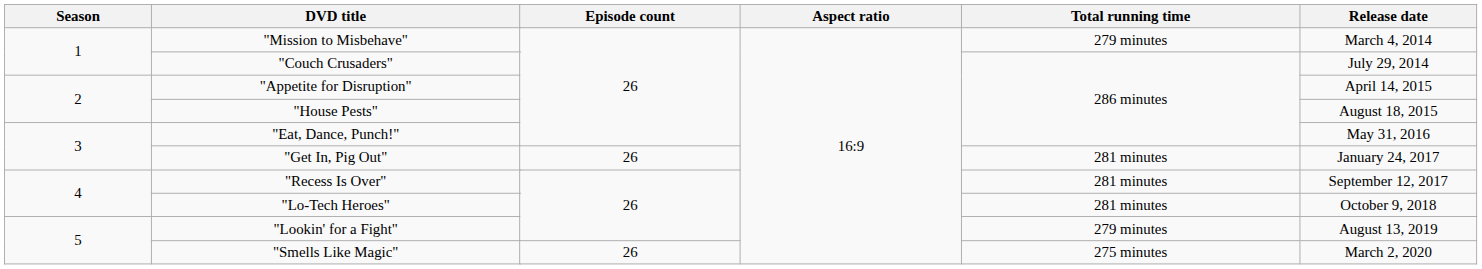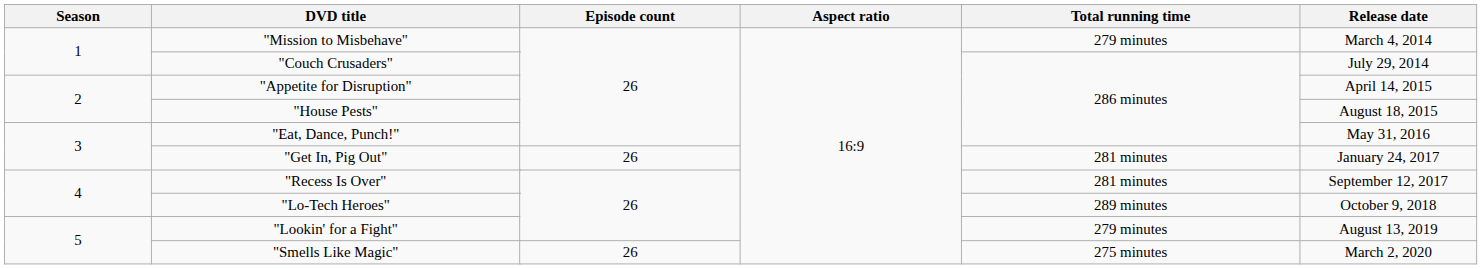"Lo-Tech Heroes" | Total running time: 281 minutes -> 289 minutes
